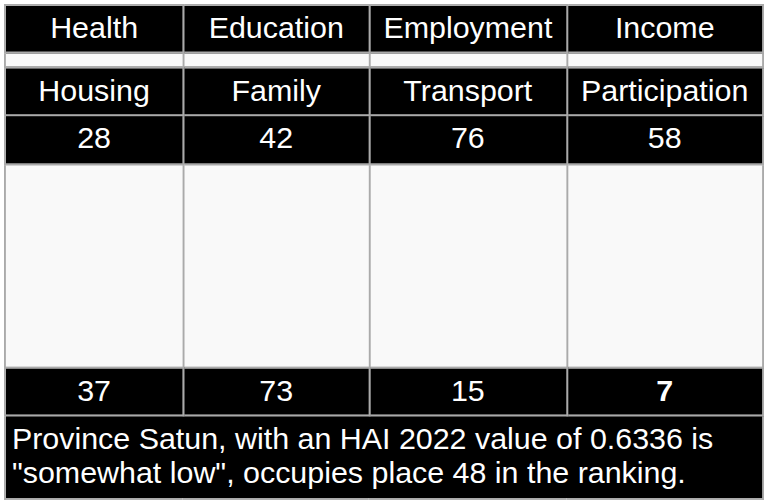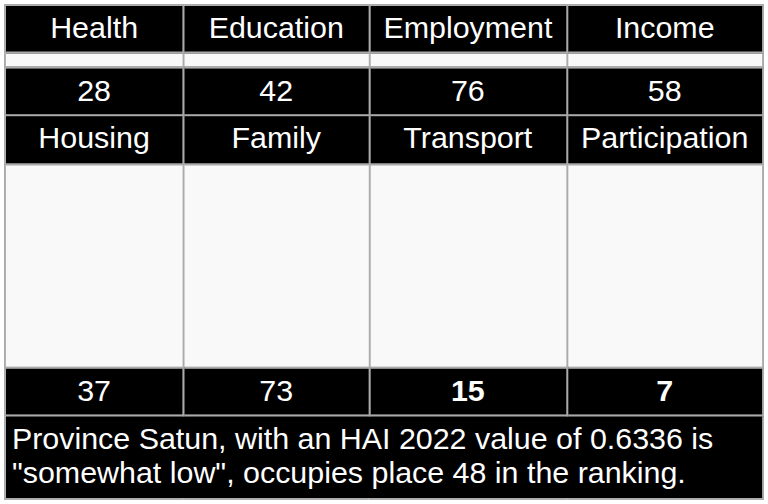rows swapped: 28 <-> Housing
37 | column 3: normal -> bold
